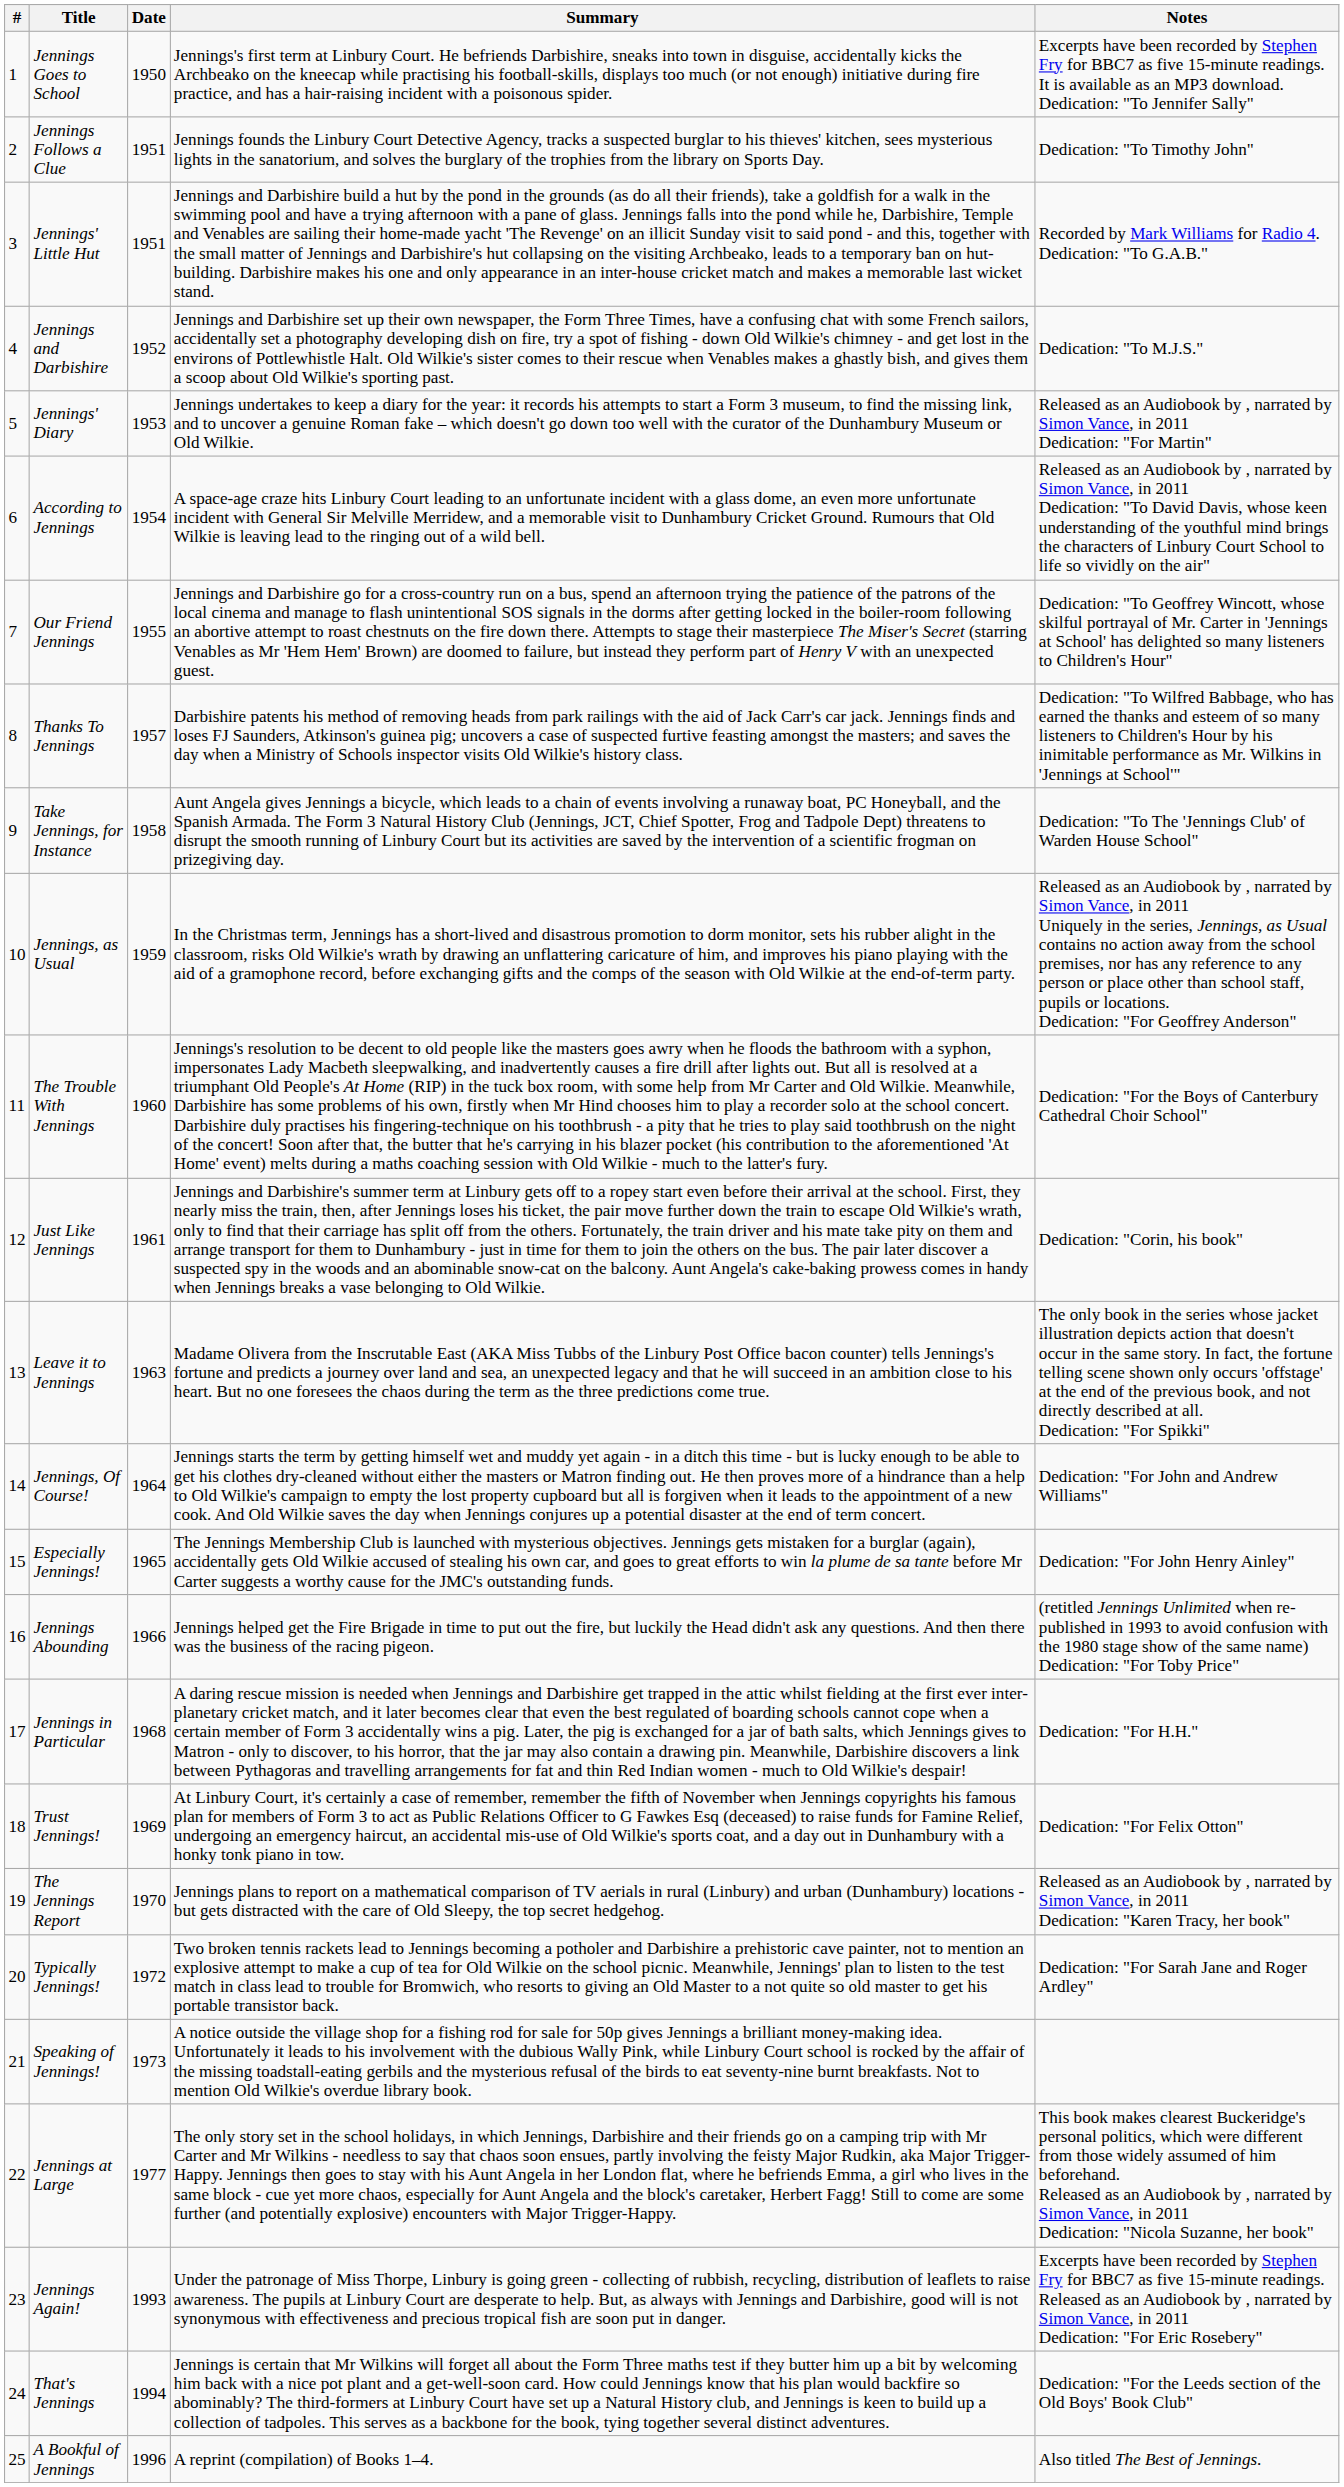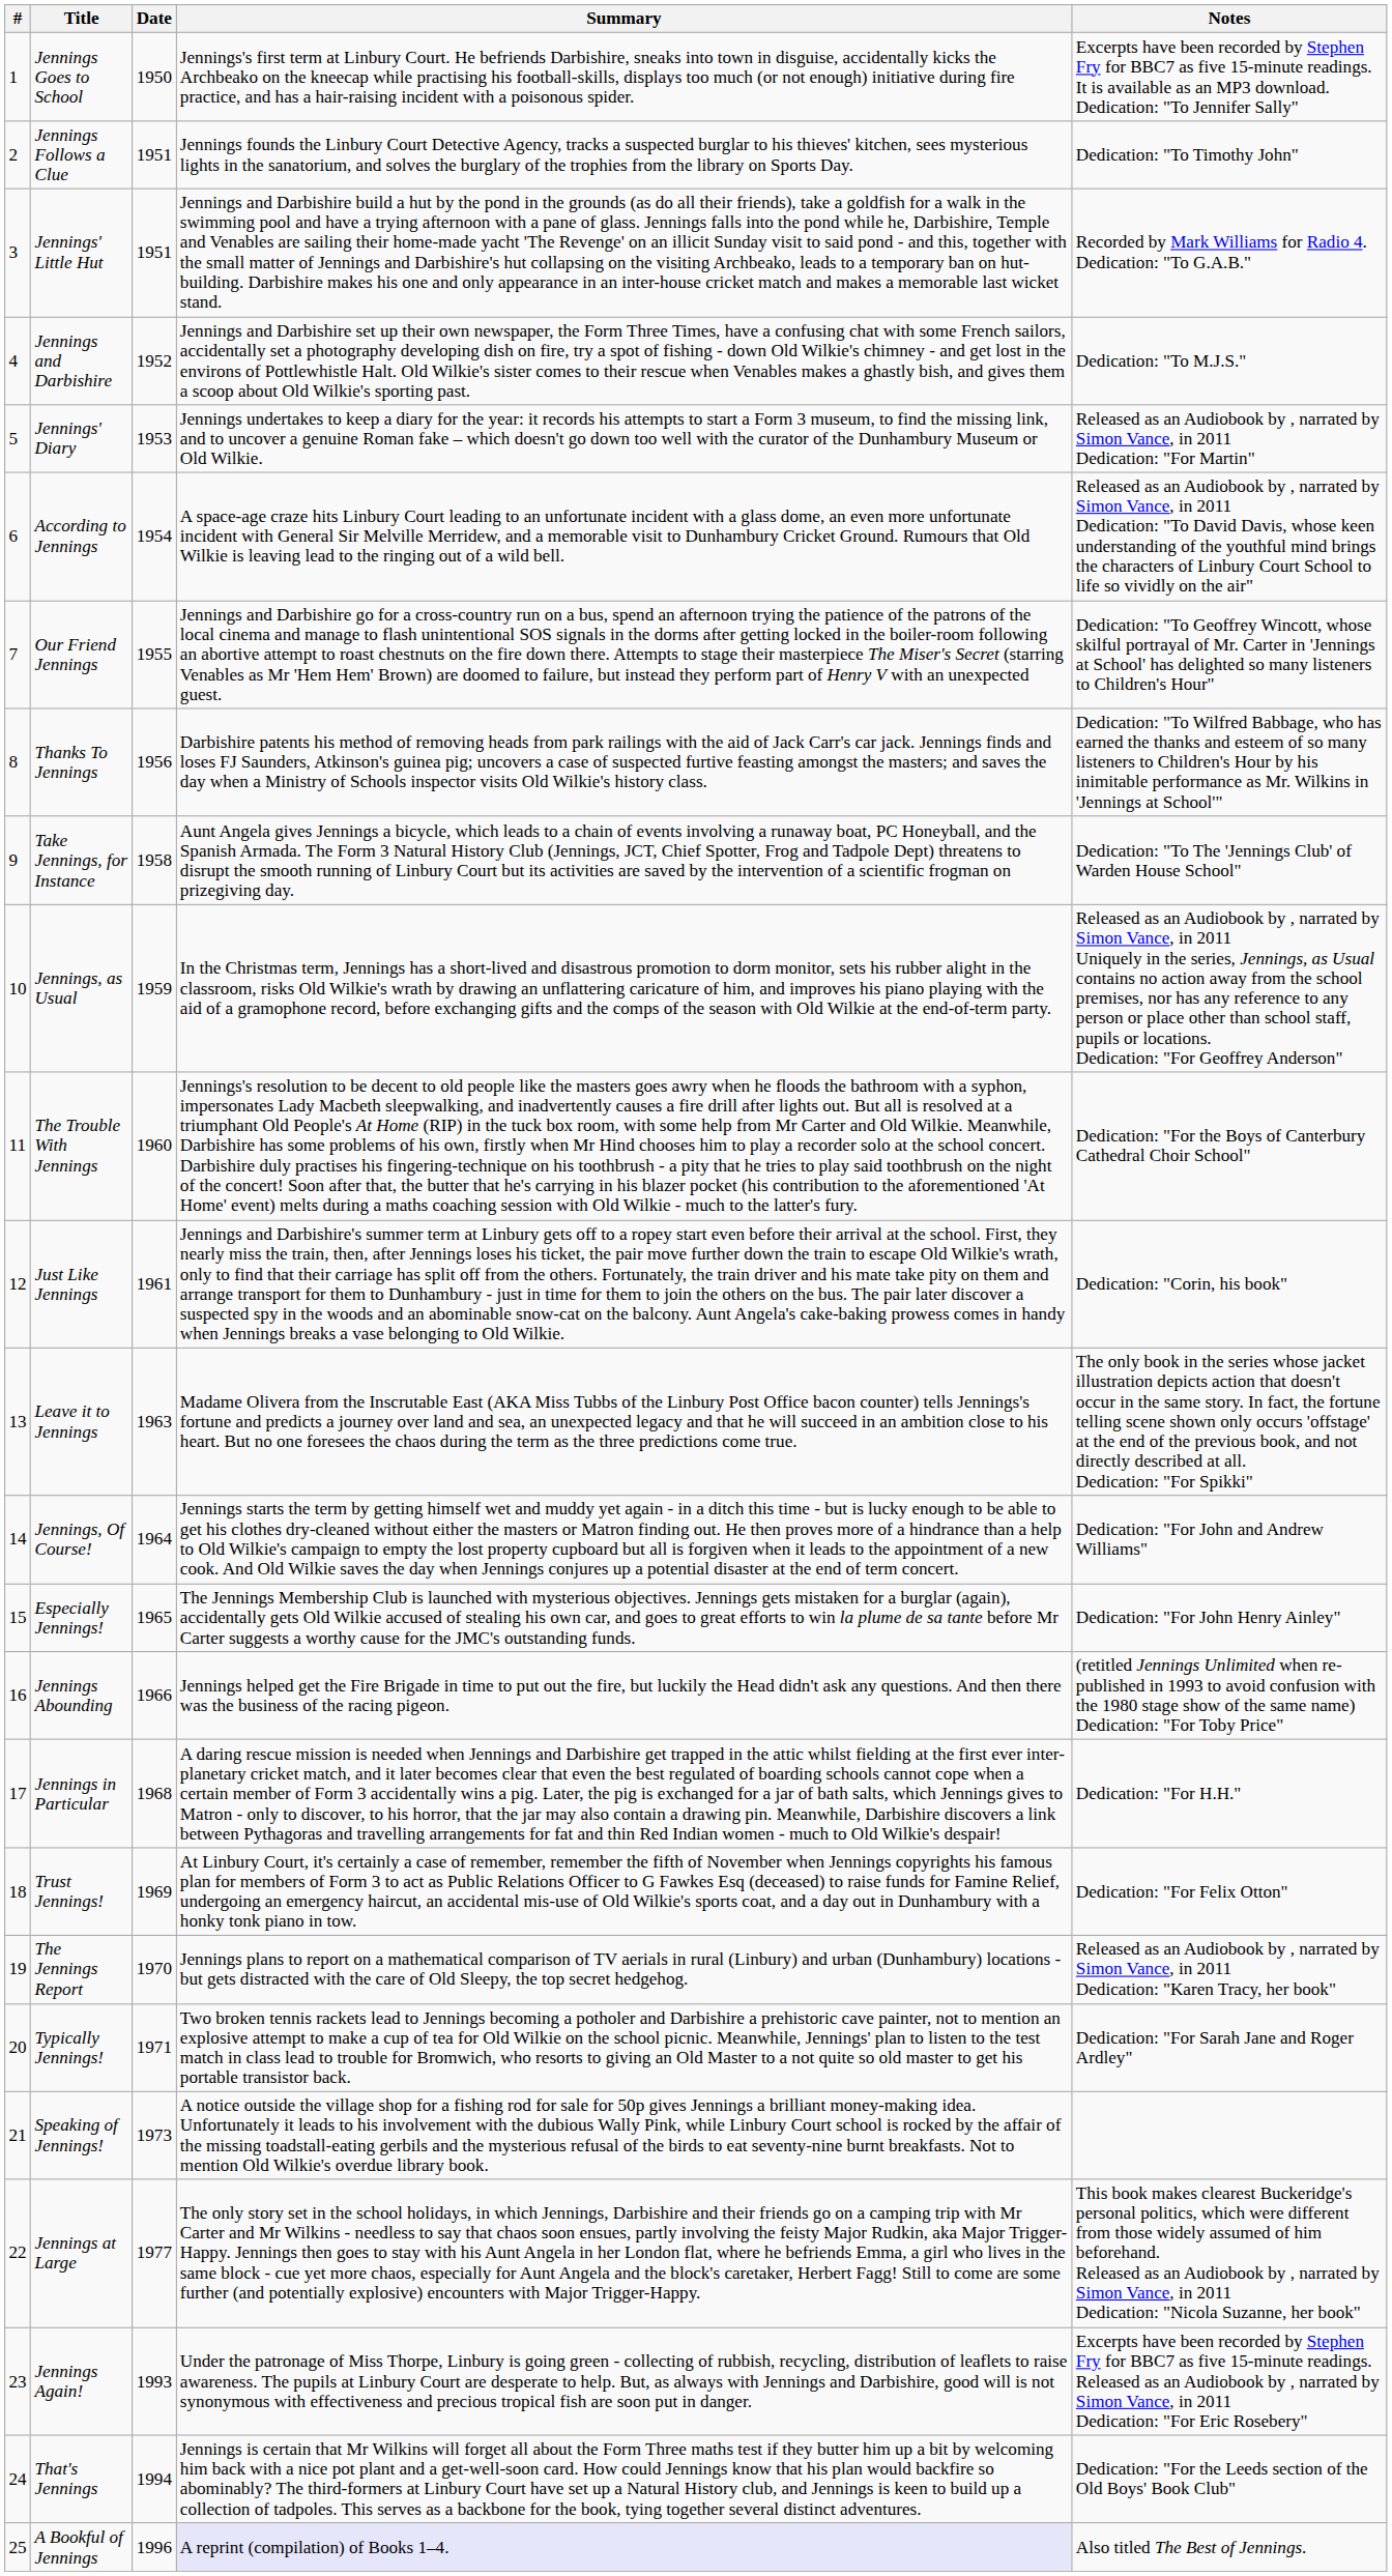Thanks To Jennings | Date: 1957 -> 1956
Typically Jennings! | Date: 1972 -> 1971
A Bookful of Jennings | Summary: no background -> lavender background
